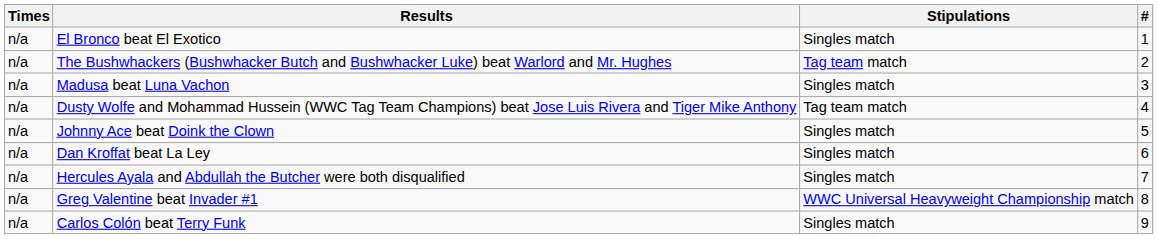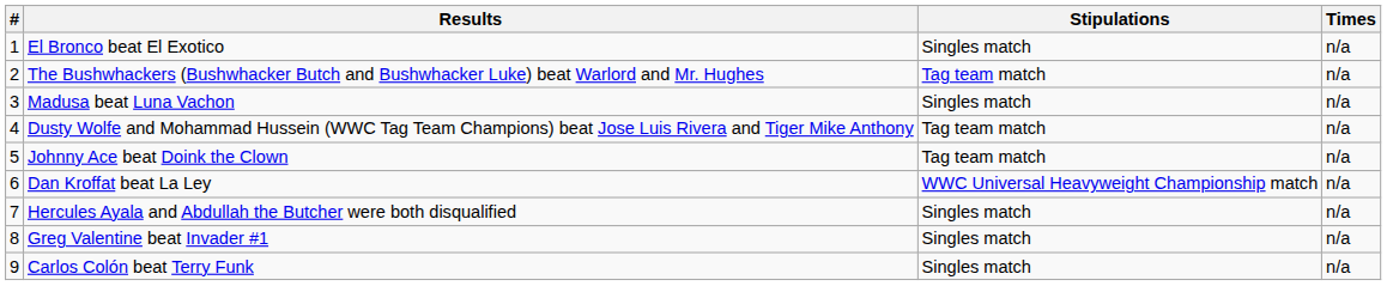columns swapped: # <-> Times
Johnny Ace beat Doink the Clown | Stipulations: Singles match -> Tag team match
Dan Kroffat beat La Ley | Stipulations: Singles match -> WWC Universal Heavyweight Championship match
Greg Valentine beat Invader #1 | Stipulations: WWC Universal Heavyweight Championship match -> Singles match
